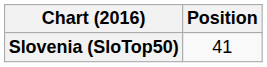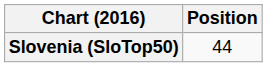Slovenia (SloTop50) | Position: 41 -> 44
